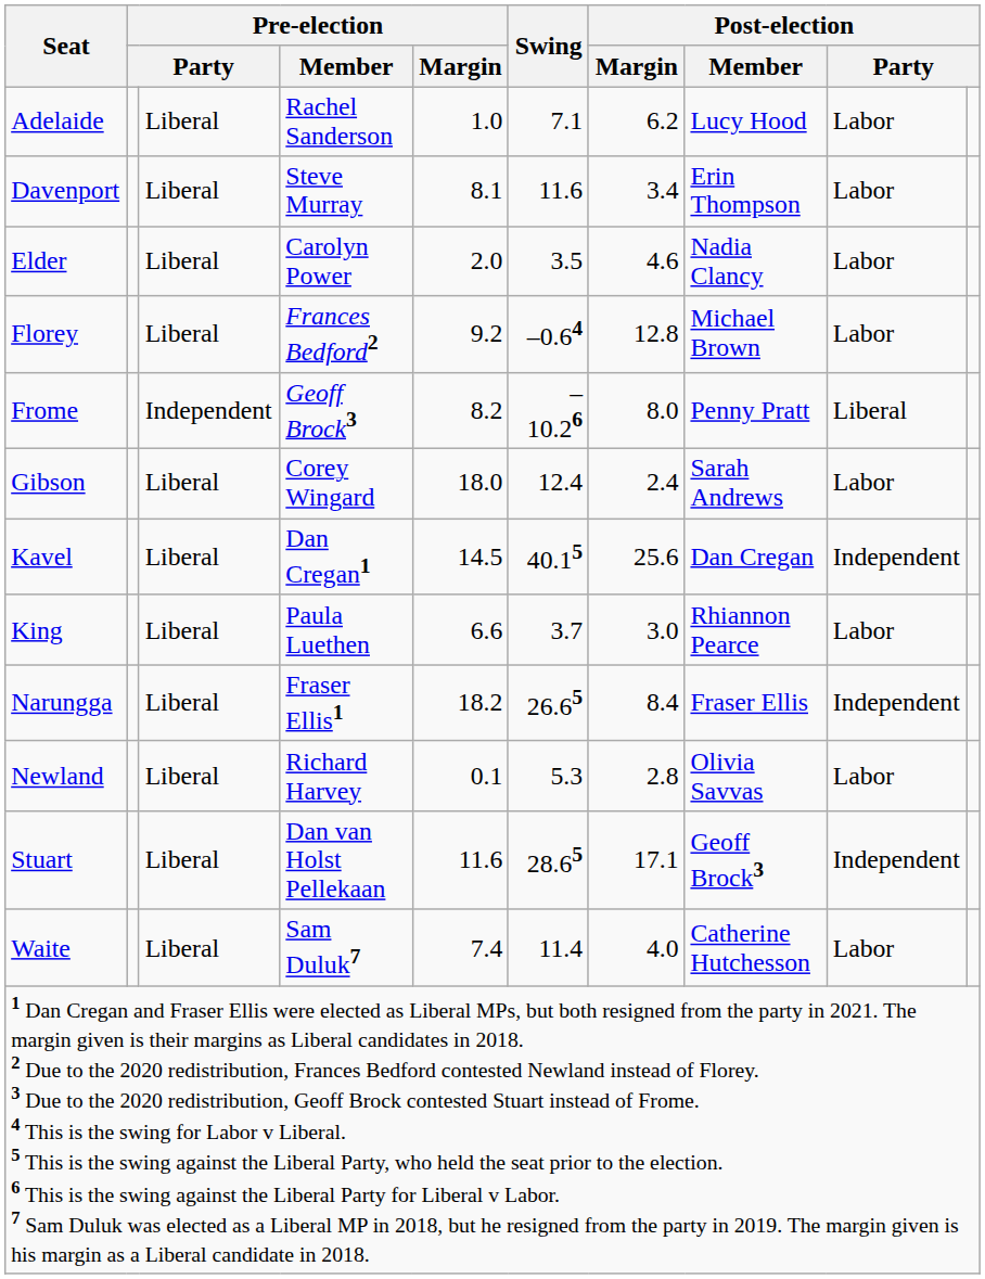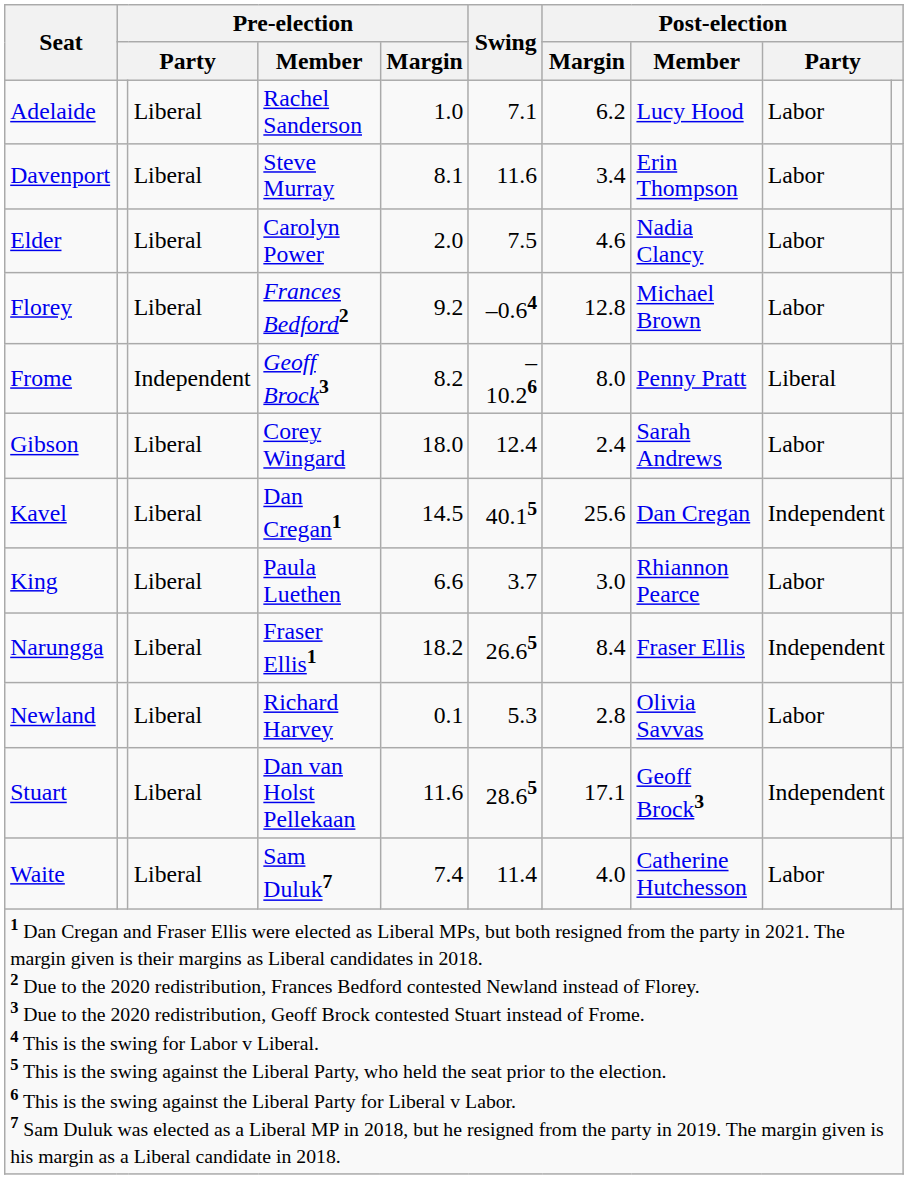Elder | Swing: 3.5 -> 7.5
